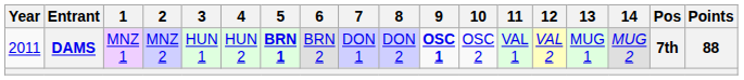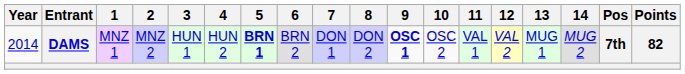DAMS | Year: 2011 -> 2014
DAMS | Points: 88 -> 82
